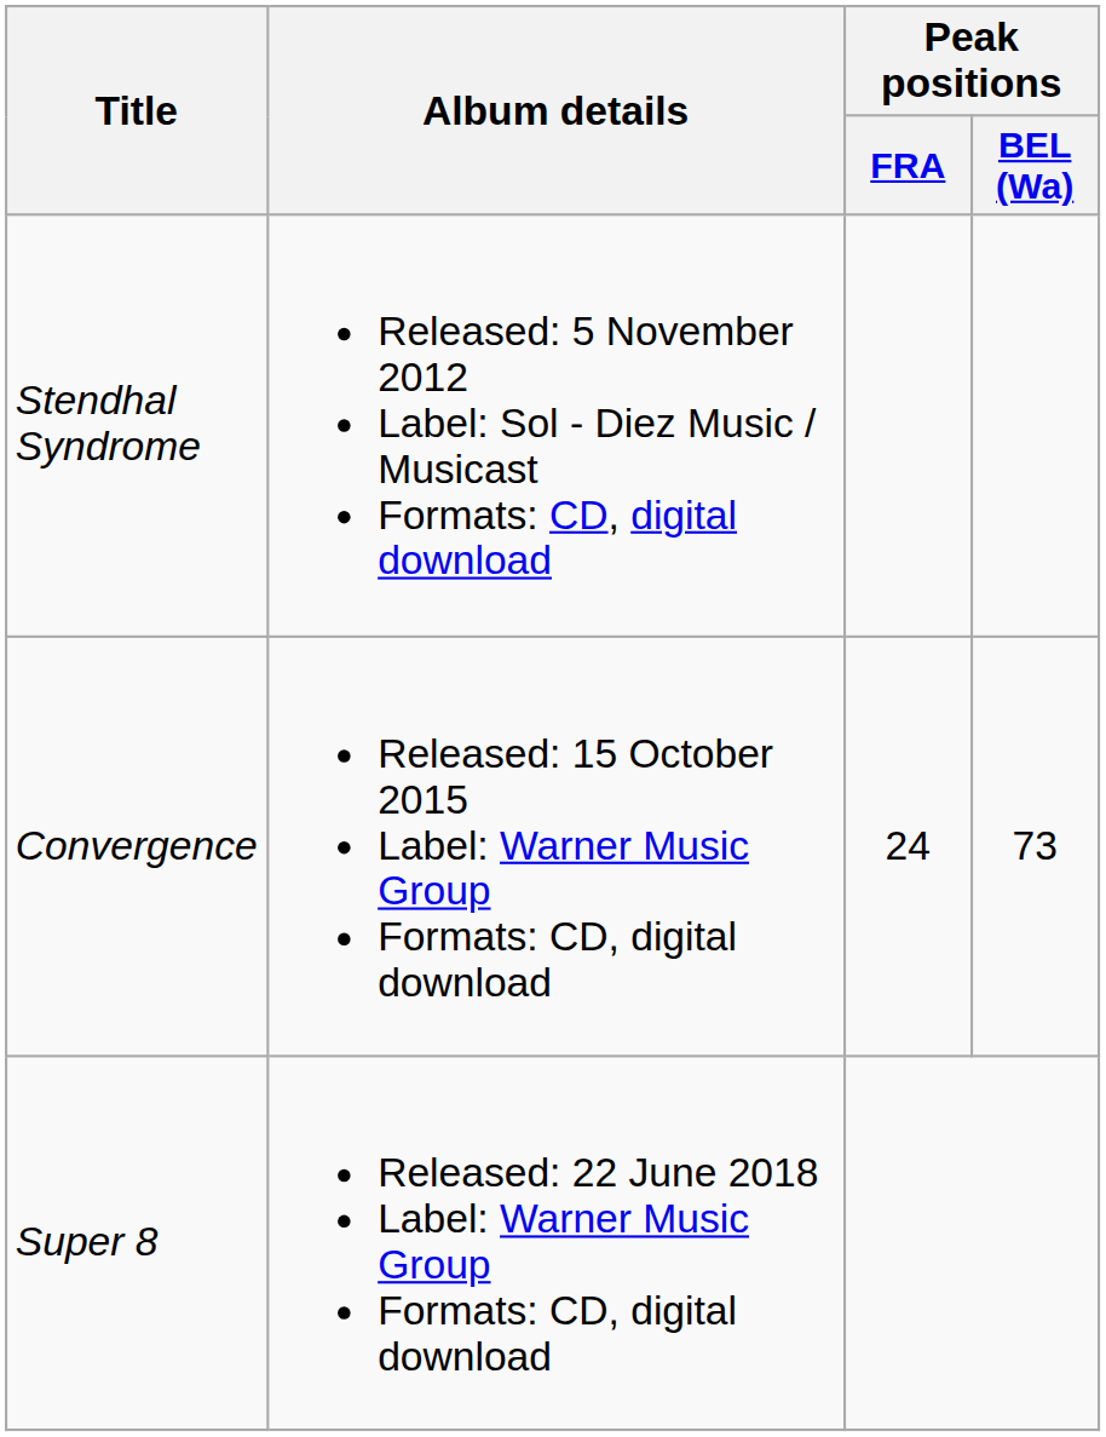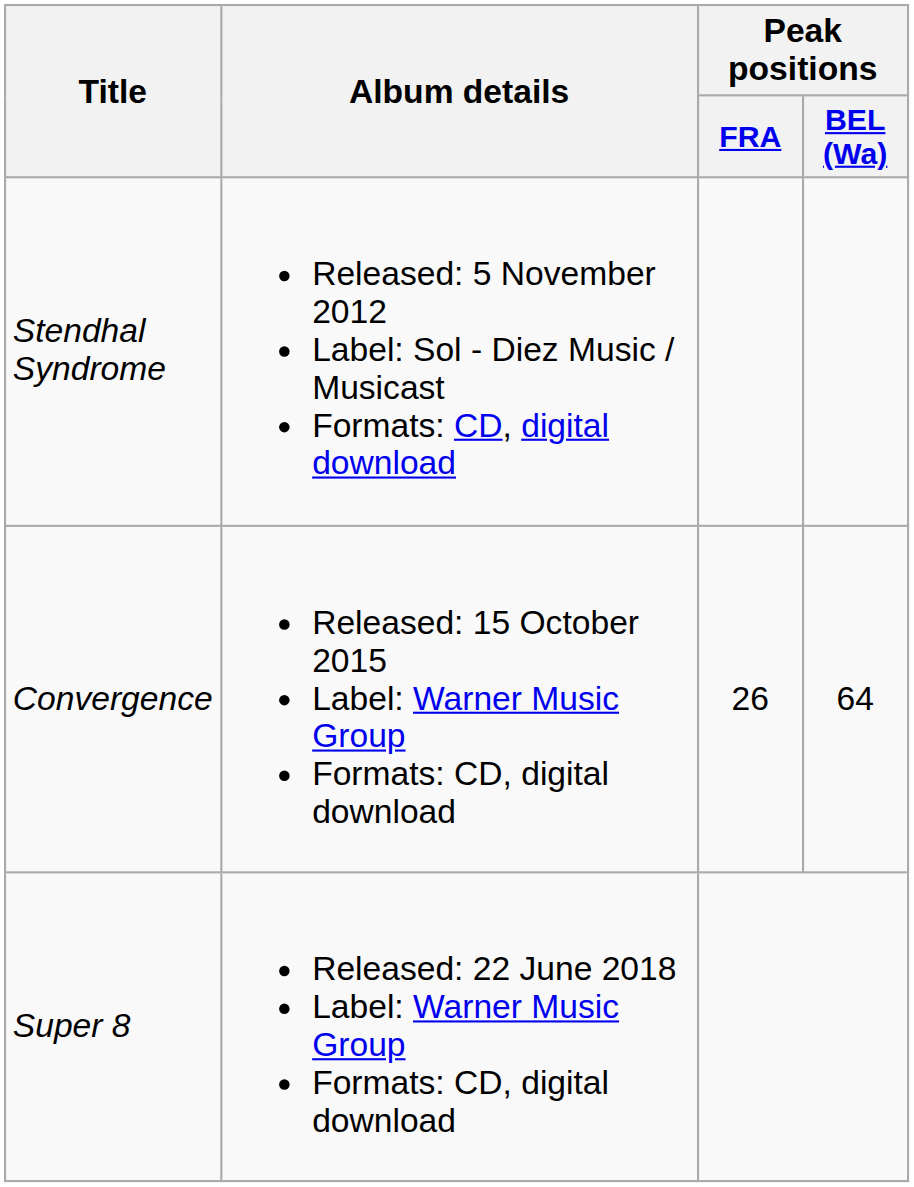Convergence | Peak positions / FRA: 24 -> 26
Convergence | Peak positions / BEL (Wa): 73 -> 64
